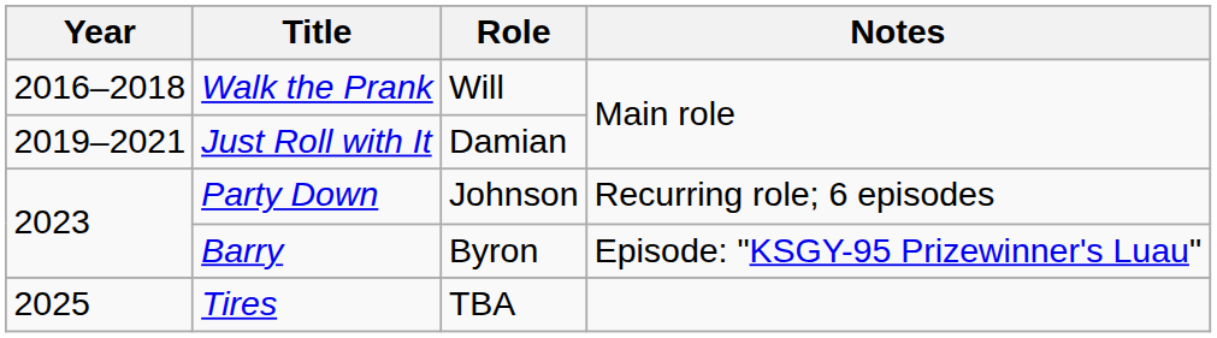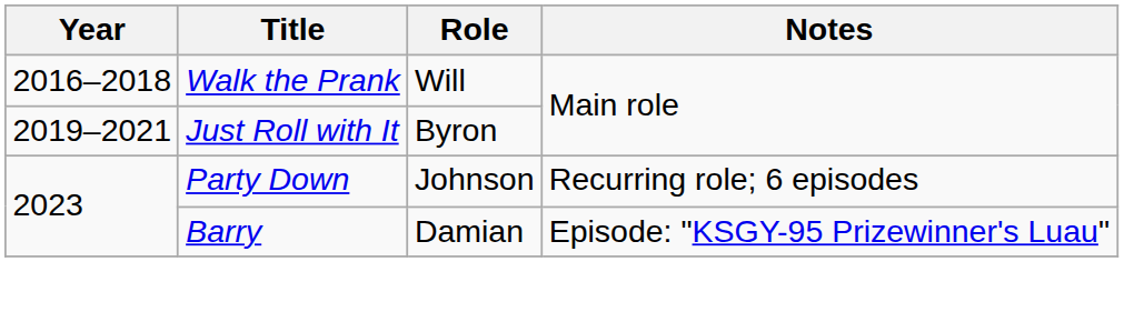Just Roll with It | Role: Damian -> Byron
Barry | Role: Byron -> Damian
- row: 2025 | Tires | TBA
